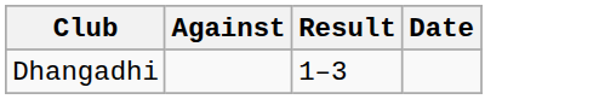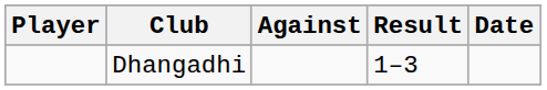+ column: Player
